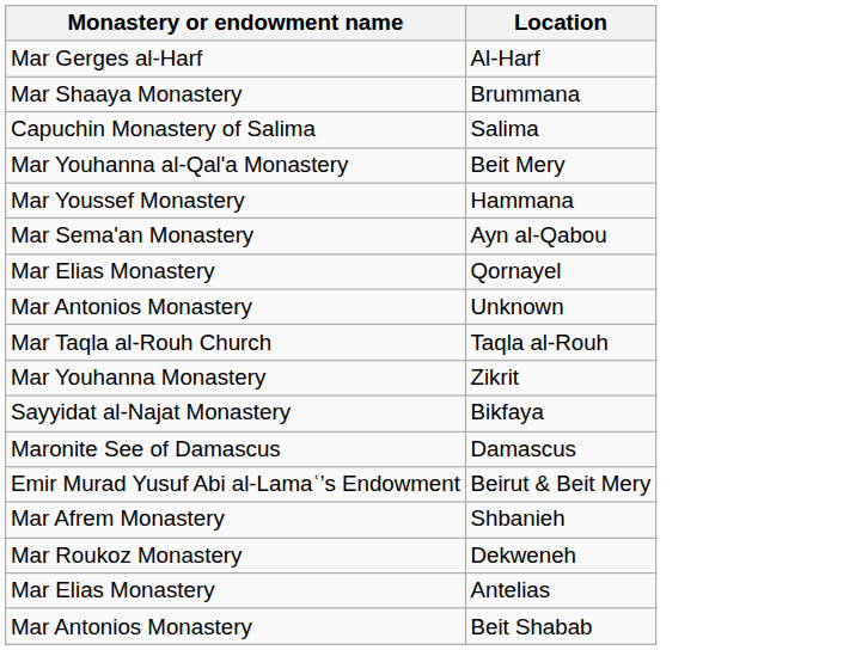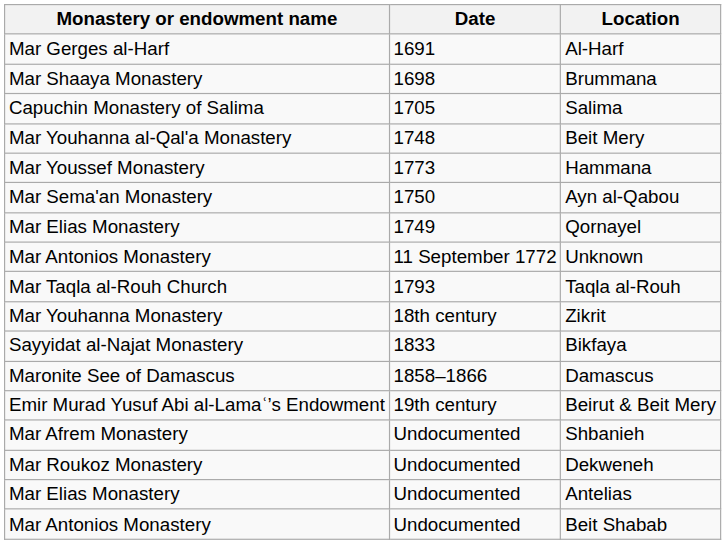+ column: Date | 1691 | 1698 | 1705 | 1748 | 1773 | 1750 | 1749 | 11 September 1772 | 1793 | 18th century | 1833 | 1858–1866 | 19th century | Undocumented | Undocumented | Undocumented | Undocumented
